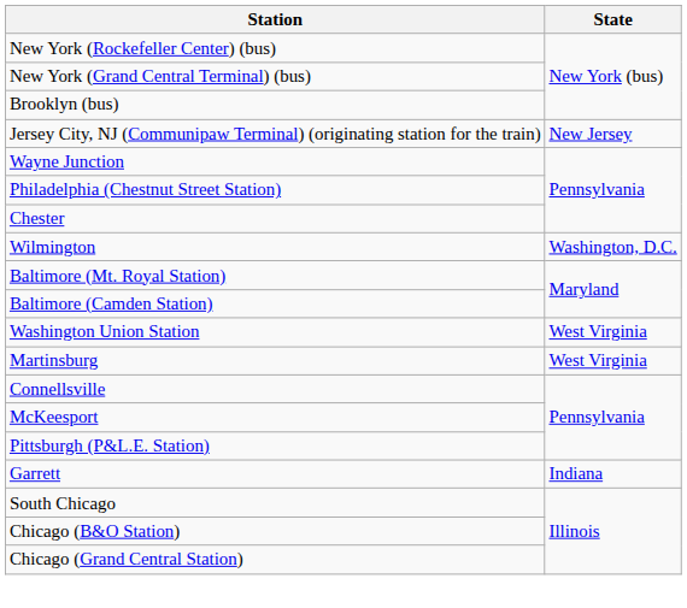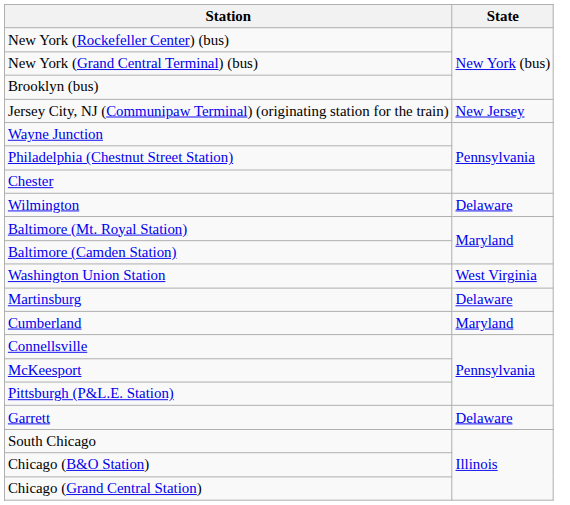Wilmington | State: Washington, D.C. -> Delaware
Martinsburg | State: West Virginia -> Delaware
+ row: Cumberland | Maryland
Garrett | State: Indiana -> Delaware
